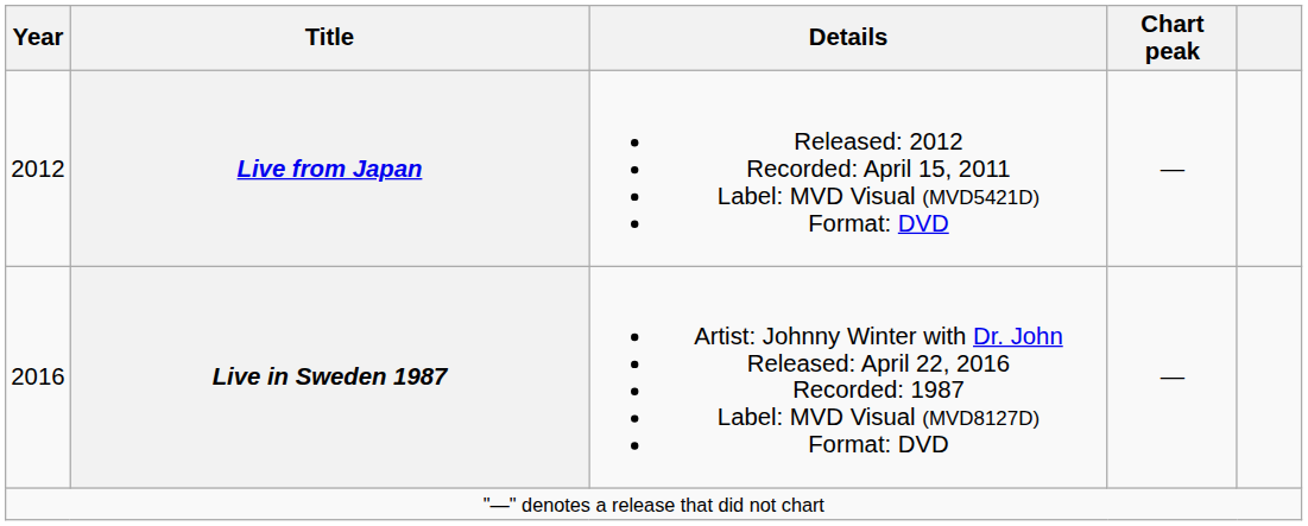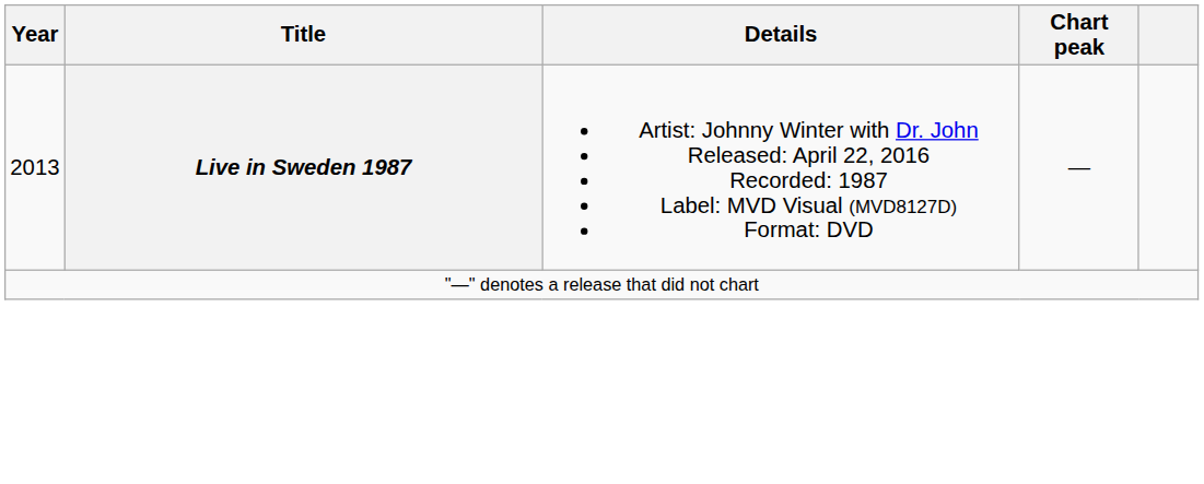- row: 2012 | Live from Japan | Released: 2012 Recorded: April 15, 2011 Label: MVD Visual (MVD5421D) Format: DVD | —
Live in Sweden 1987 | Year: 2016 -> 2013
